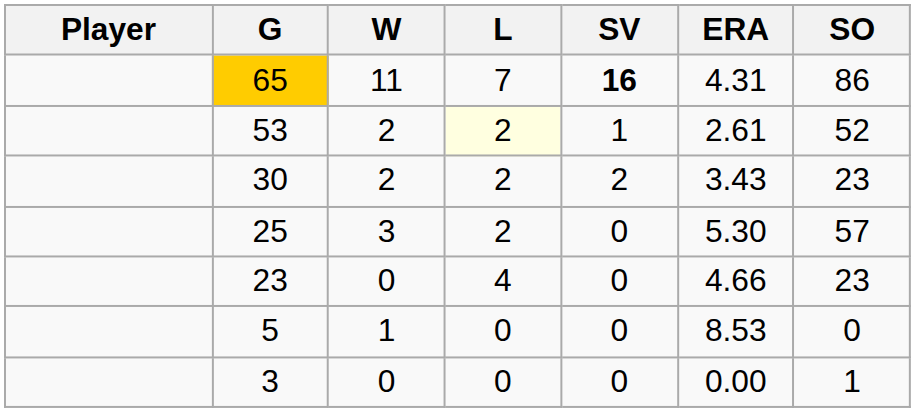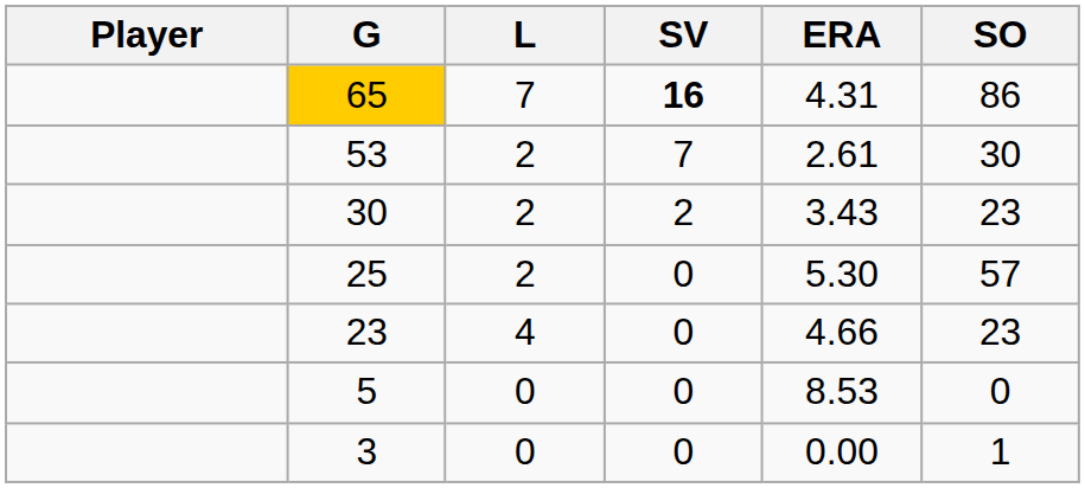- column: W | 11 | 2 | 2 | 3 | 0 | 1 | 0
53 | L: lightyellow background -> no background
53 | SV: 1 -> 7
53 | SO: 52 -> 30
